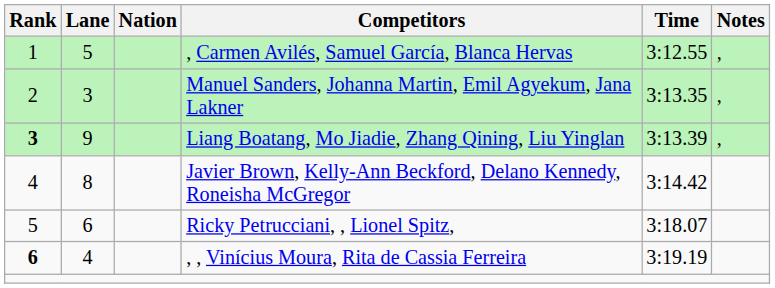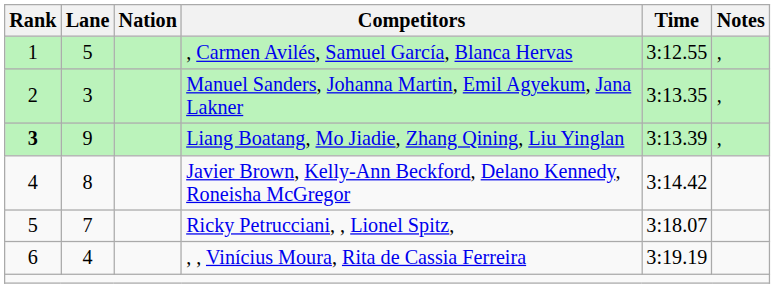Ricky Petrucciani, , Lionel Spitz, | Lane: 6 -> 7
, , Vinícius Moura, Rita de Cassia Ferreira | Rank: bold -> normal
